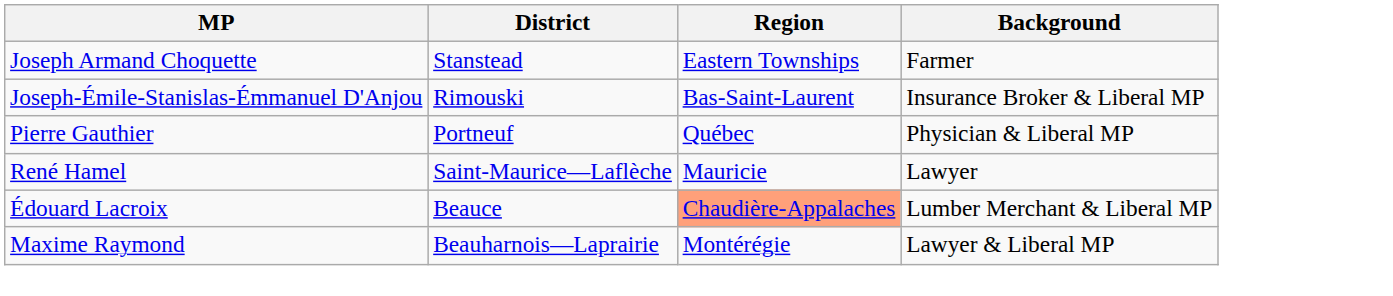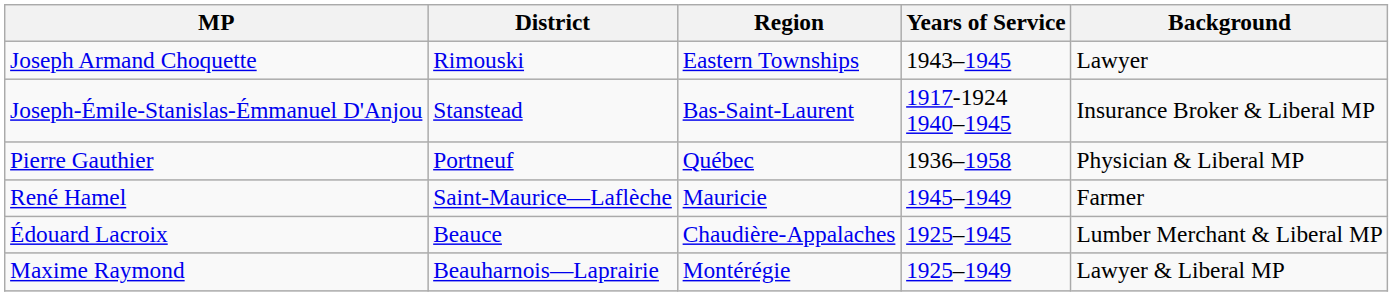+ column: Years of Service | 1943–1945 | 1917-1924 1940–1945 | 1936–1958 | 1945–1949 | 1925–1945 | 1925–1949
Joseph Armand Choquette | District: Stanstead -> Rimouski
Joseph Armand Choquette | Background: Farmer -> Lawyer
Joseph-Émile-Stanislas-Émmanuel D'Anjou | District: Rimouski -> Stanstead
René Hamel | Background: Lawyer -> Farmer
Édouard Lacroix | Region: lightsalmon background -> no background
